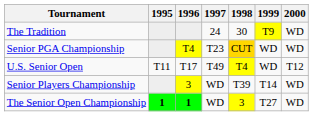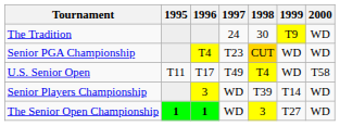U.S. Senior Open | 2000: T12 -> T58
